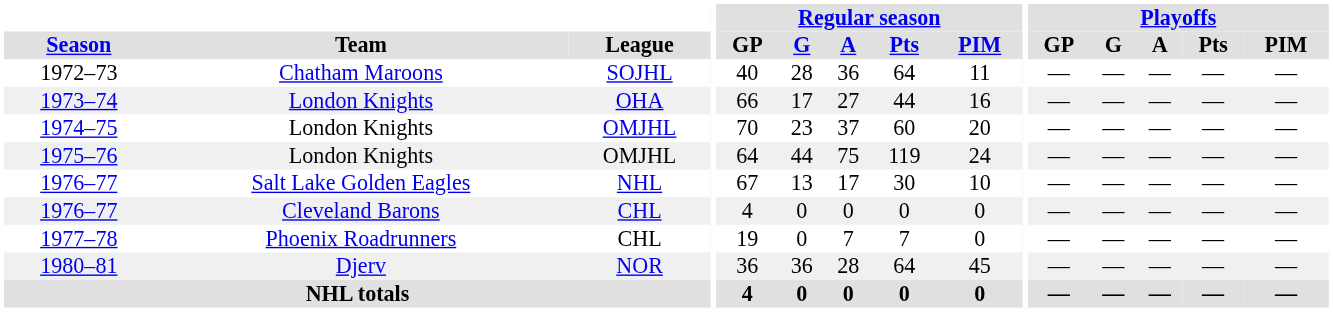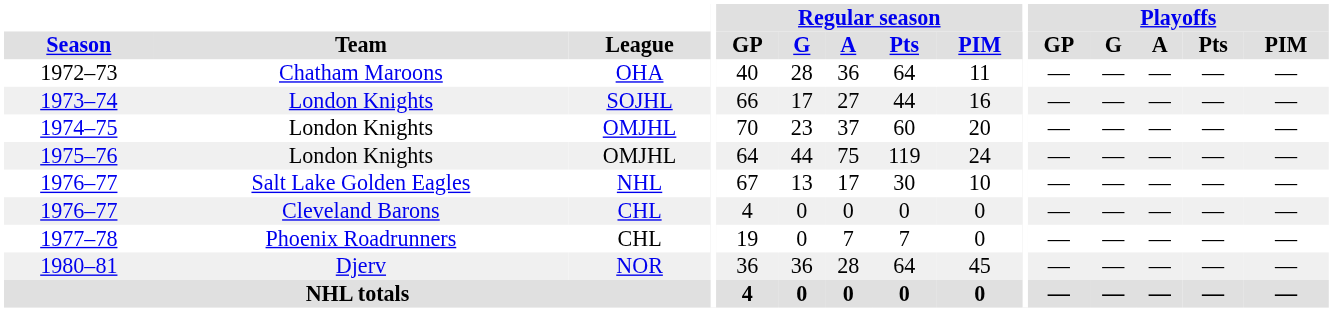1972–73 | League: SOJHL -> OHA
1973–74 | League: OHA -> SOJHL
